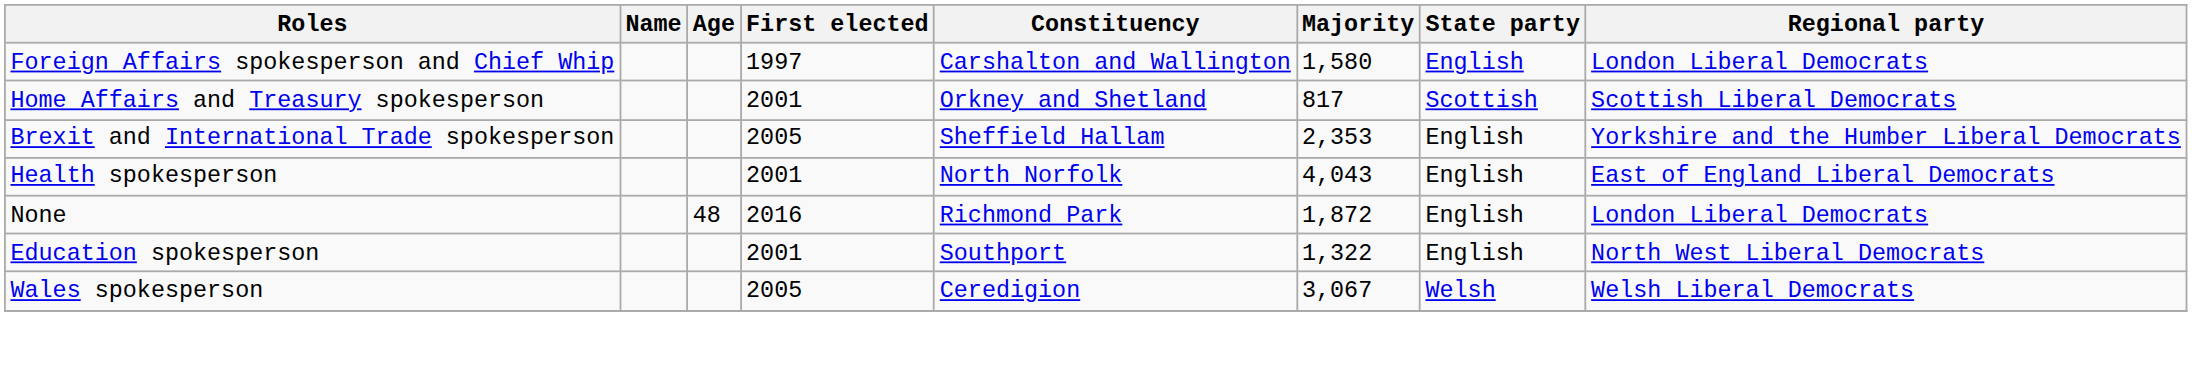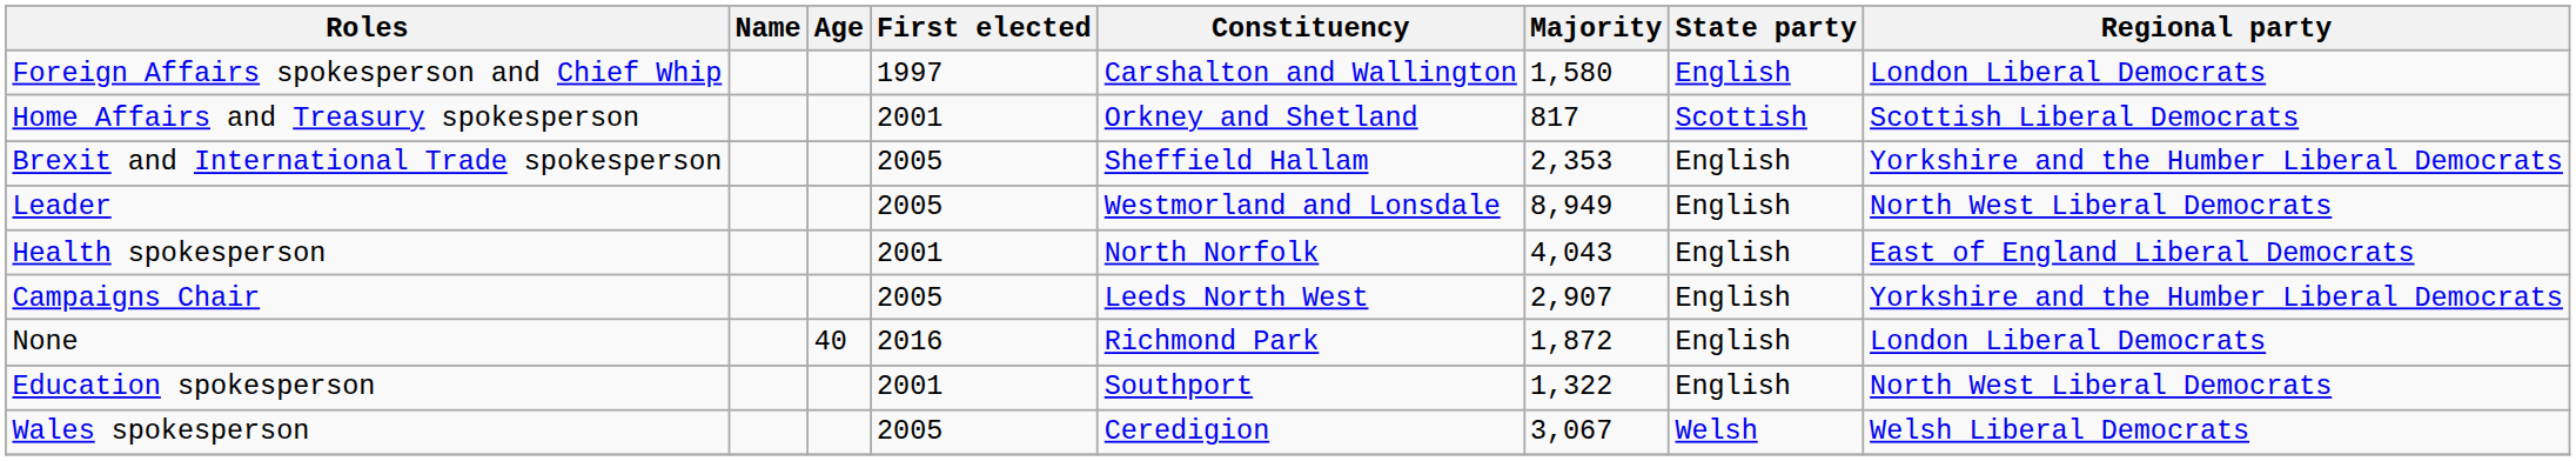+ row: Leader | 2005 | Westmorland and Lonsdale | 8,949 | English | North West Liberal Democrats
+ row: Campaigns Chair | 2005 | Leeds North West | 2,907 | English | Yorkshire and the Humber Liberal Democrats
None | Age: 48 -> 40
